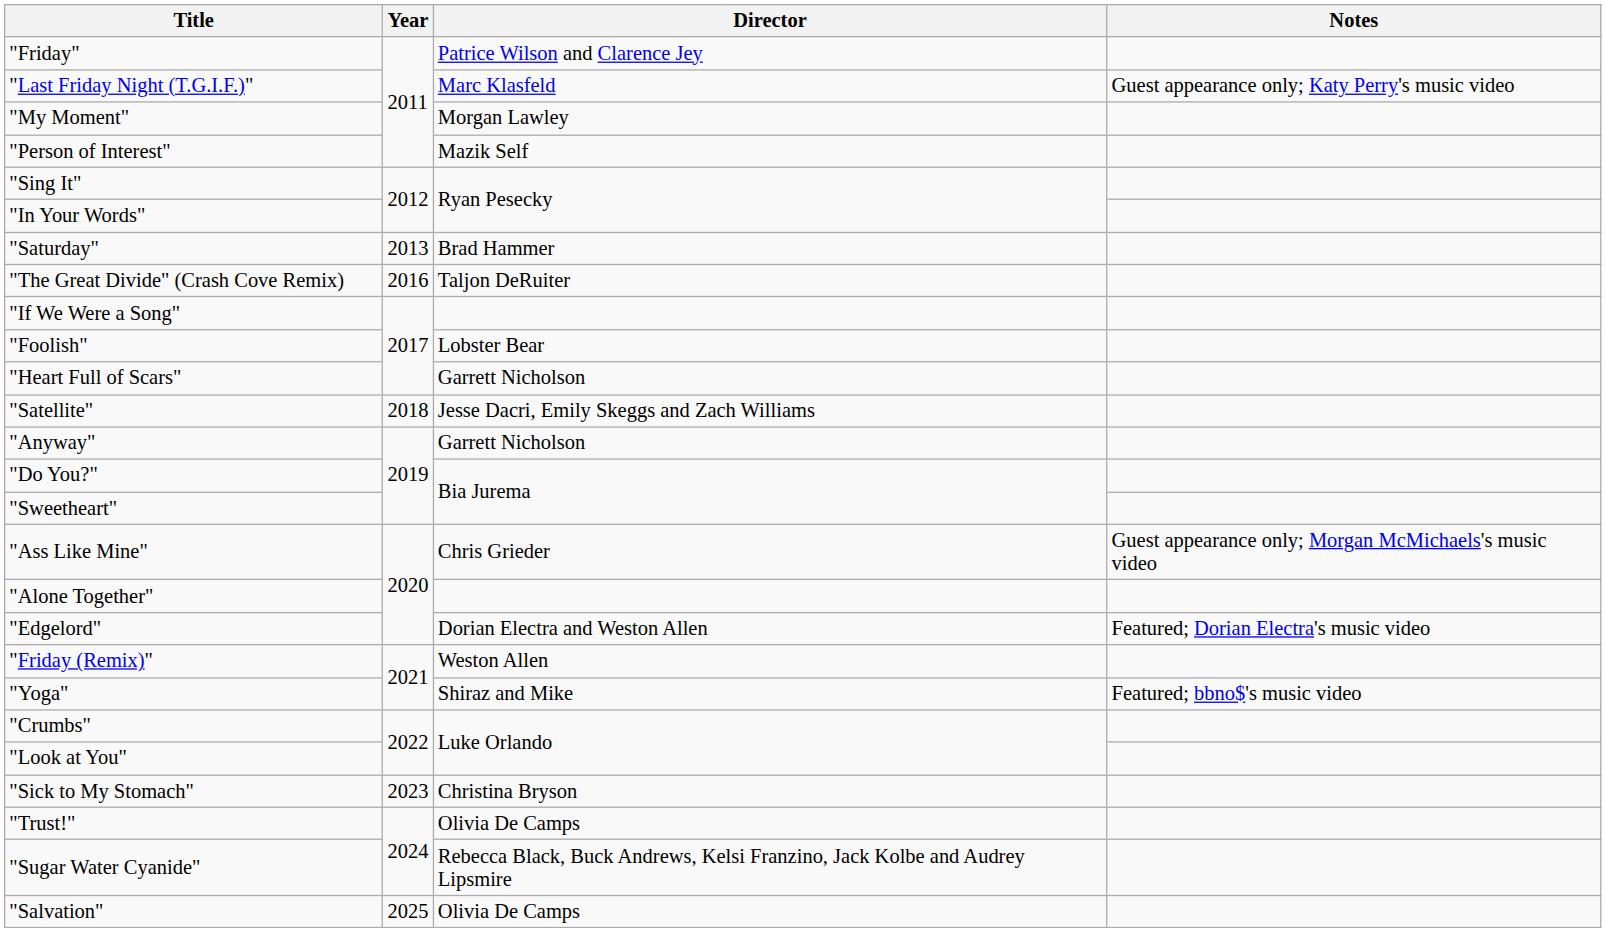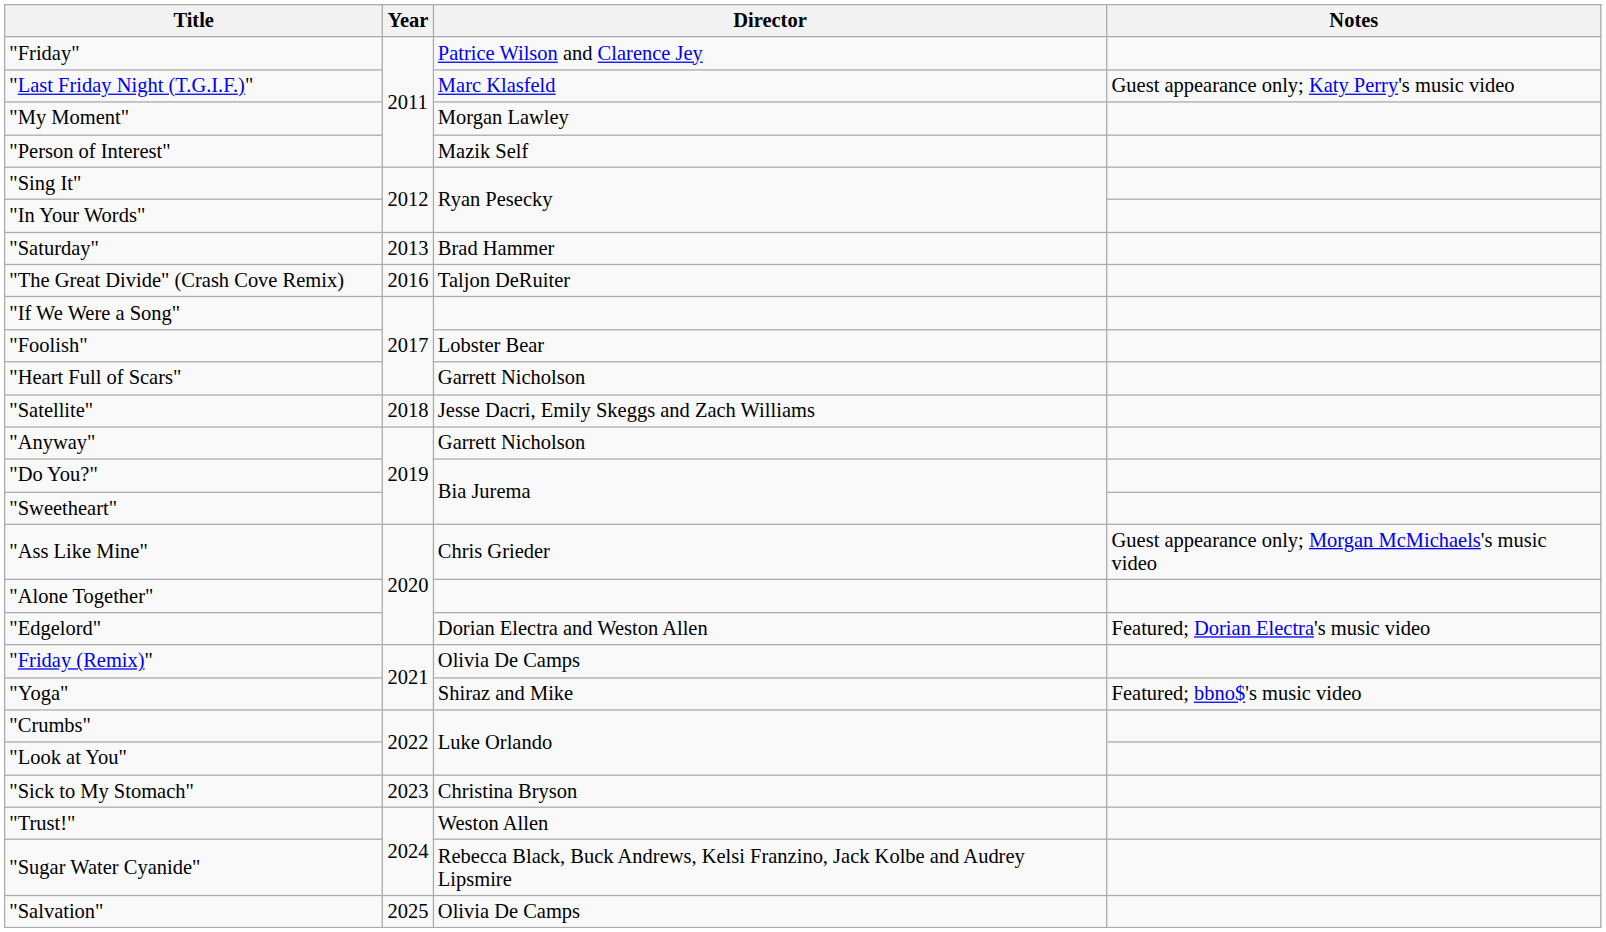"Friday (Remix)" | Director: Weston Allen -> Olivia De Camps
"Trust!" | Director: Olivia De Camps -> Weston Allen
